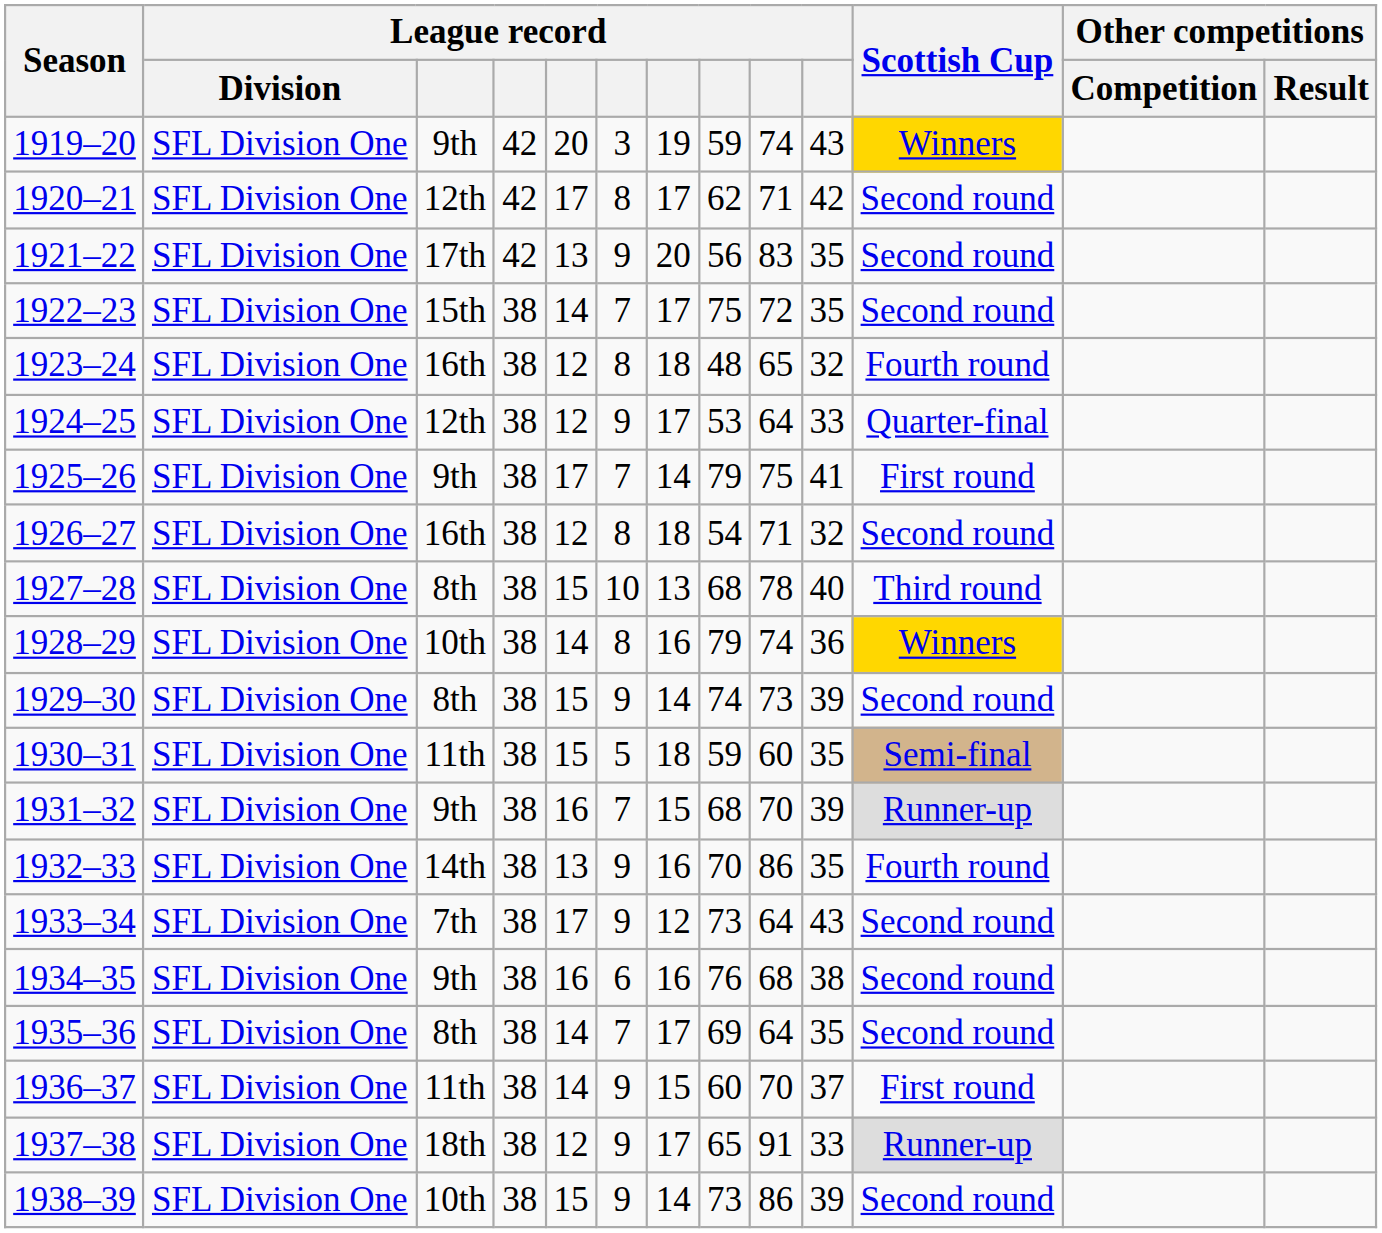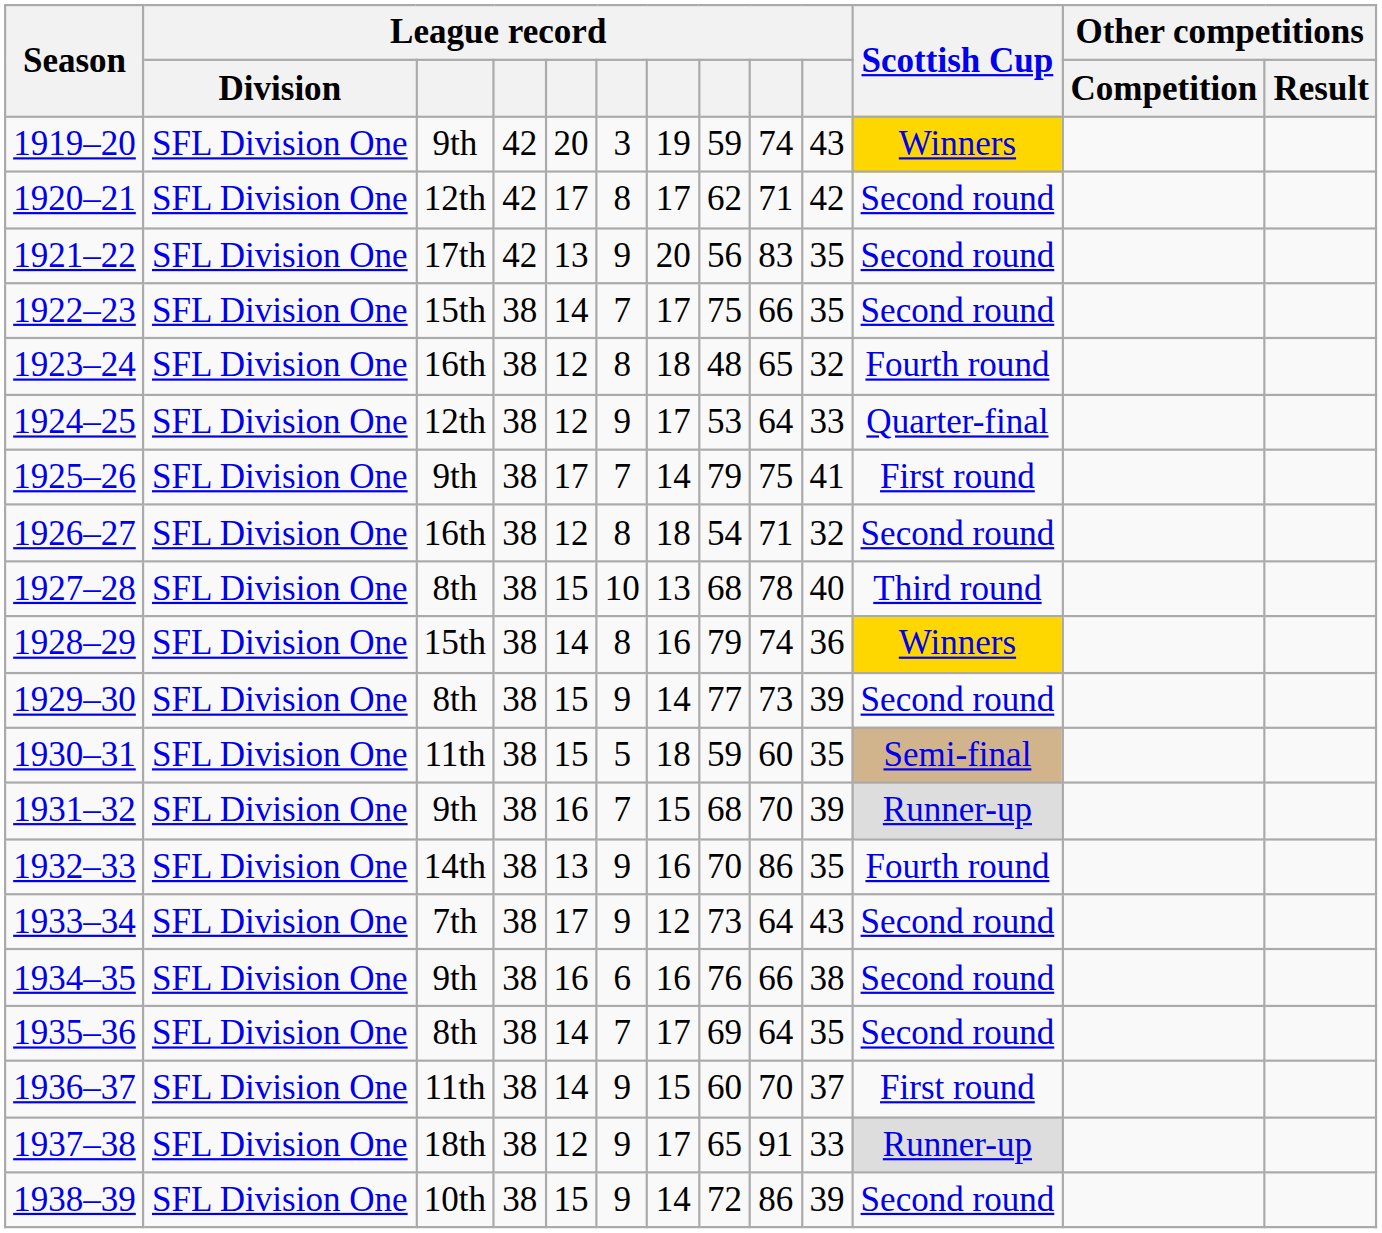1922–23 | column 9: 72 -> 66
1928–29 | column 3: 10th -> 15th
1929–30 | column 8: 74 -> 77
1934–35 | column 9: 68 -> 66
1938–39 | column 8: 73 -> 72
